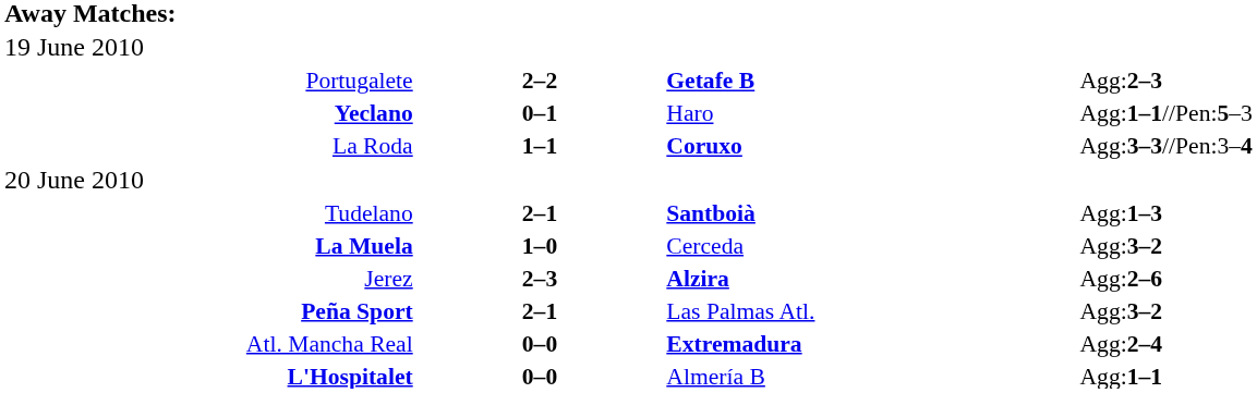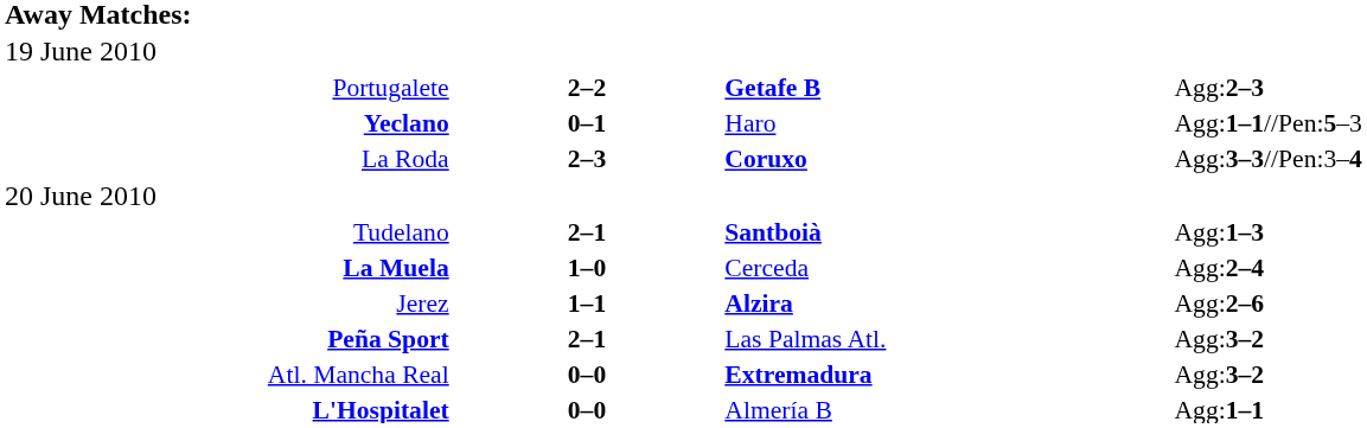La Roda | column 2: 1–1 -> 2–3
La Muela | column 4: Agg:3–2 -> Agg:2–4
Jerez | column 2: 2–3 -> 1–1
Atl. Mancha Real | column 4: Agg:2–4 -> Agg:3–2
